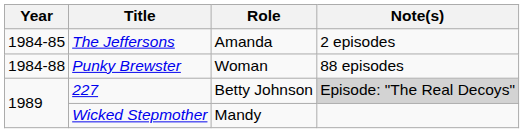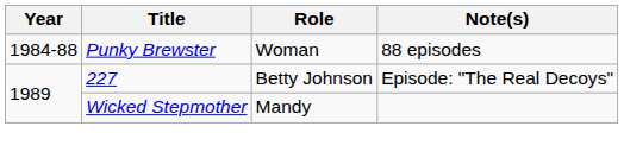- row: 1984-85 | The Jeffersons | Amanda | 2 episodes
227 | Note(s): lightgrey background -> no background
